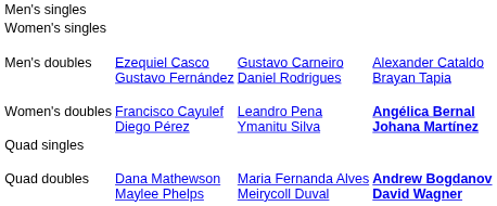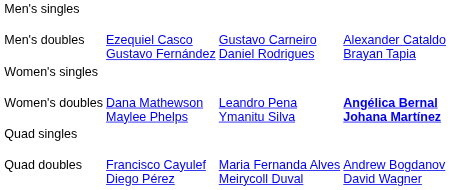rows swapped: Men's doubles <-> Women's singles
Women's doubles | column 2: Francisco Cayulef Diego Pérez -> Dana Mathewson Maylee Phelps
Quad doubles | column 2: Dana Mathewson Maylee Phelps -> Francisco Cayulef Diego Pérez
Quad doubles | column 4: bold -> normal
